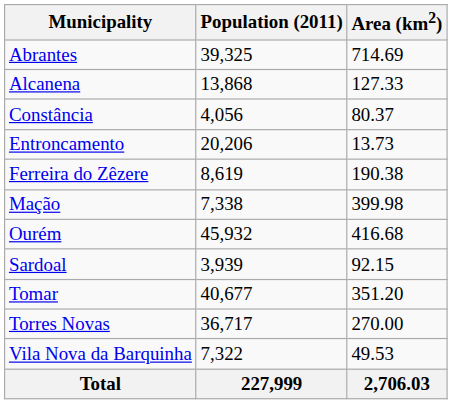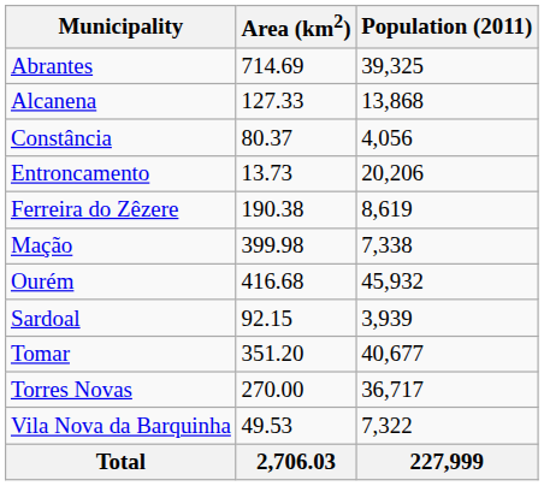columns swapped: Population (2011) <-> Area (km2)
